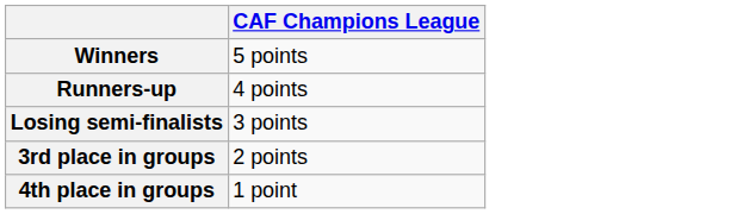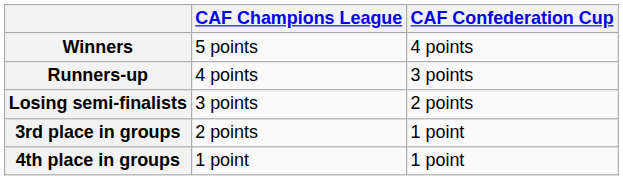+ column: CAF Confederation Cup | 4 points | 3 points | 2 points | 1 point | 1 point
